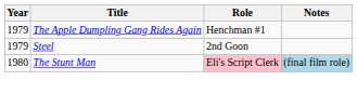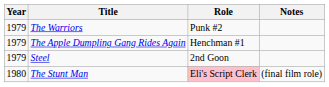+ row: 1979 | The Warriors | Punk #2
The Stunt Man | Notes: lightblue background -> no background
